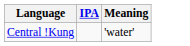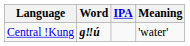+ column: Word | g‼ú
